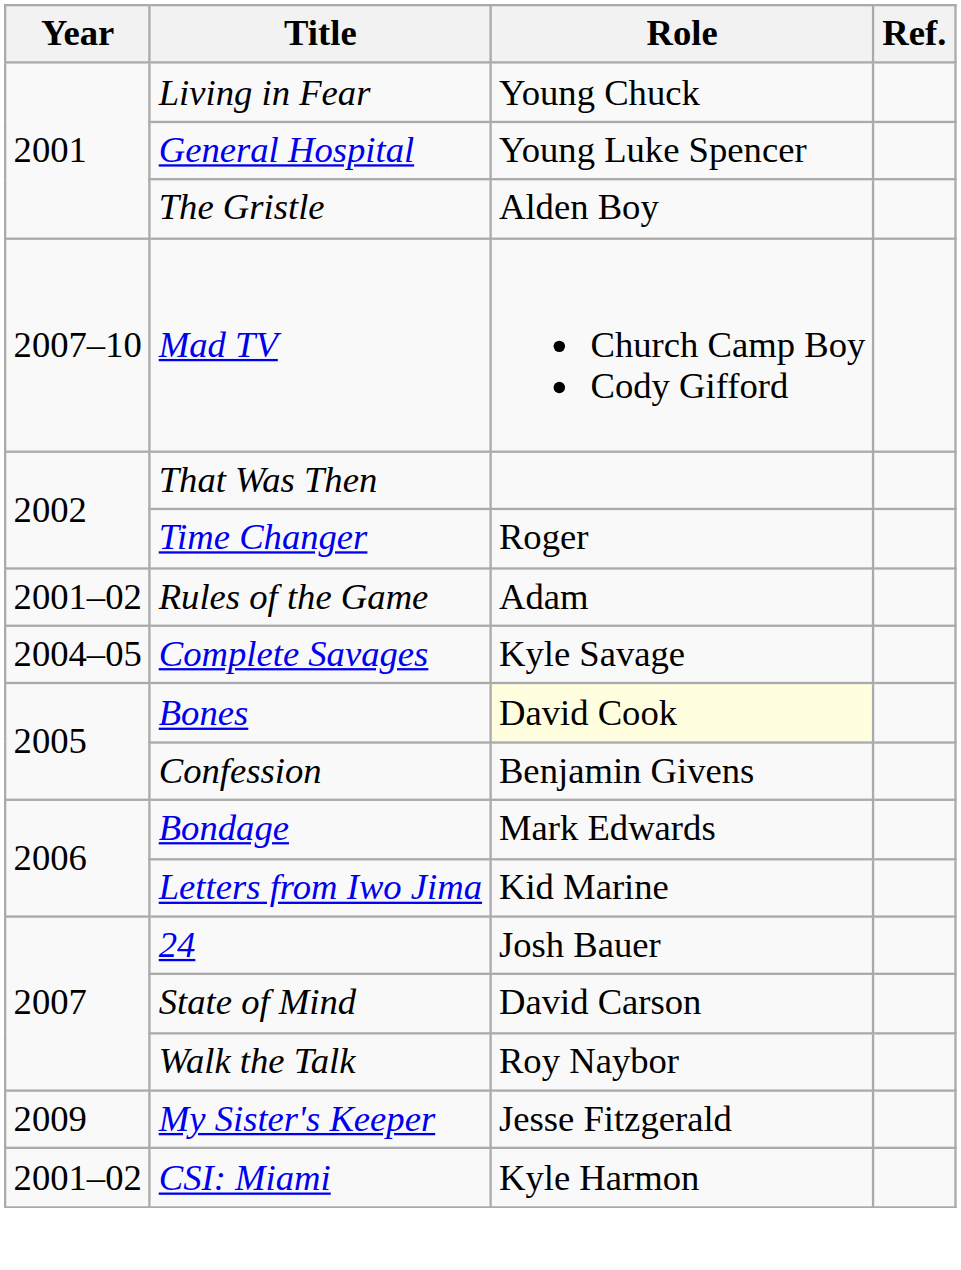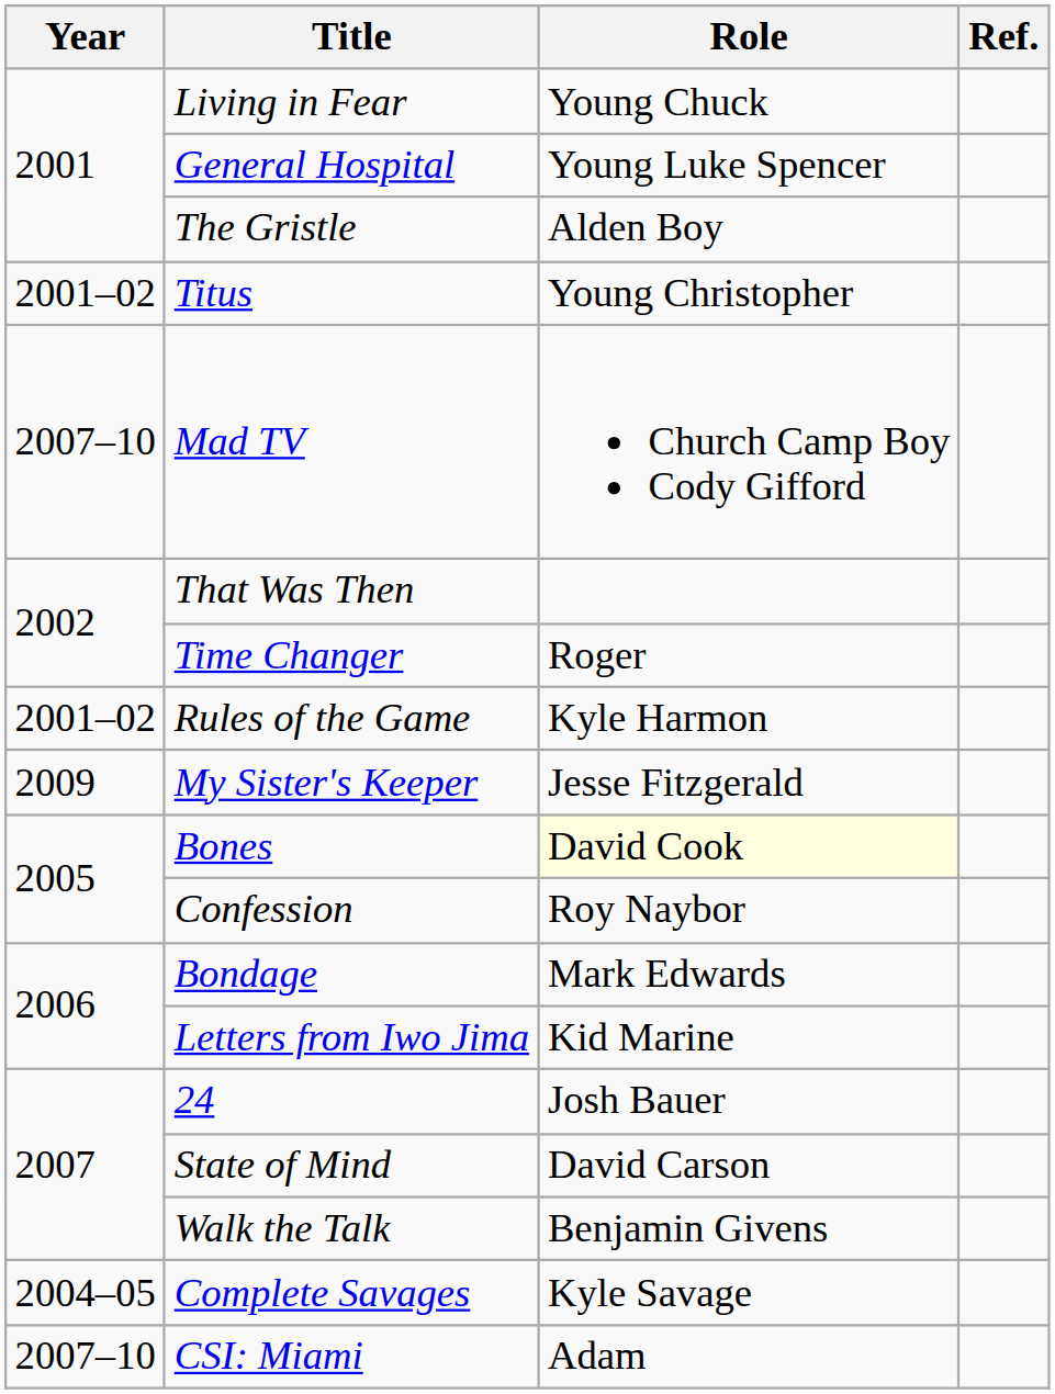+ row: 2001–02 | Titus | Young Christopher
Rules of the Game | Role: Adam -> Kyle Harmon
rows swapped: Complete Savages <-> My Sister's Keeper
Confession | Role: Benjamin Givens -> Roy Naybor
Walk the Talk | Role: Roy Naybor -> Benjamin Givens
CSI: Miami | Year: 2001–02 -> 2007–10
CSI: Miami | Role: Kyle Harmon -> Adam
